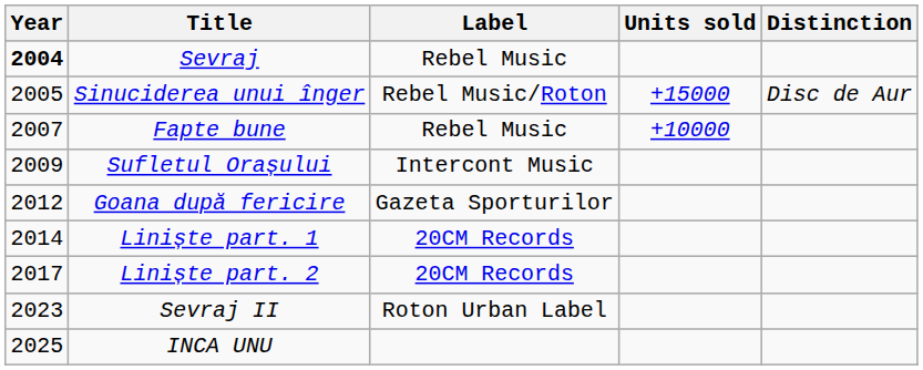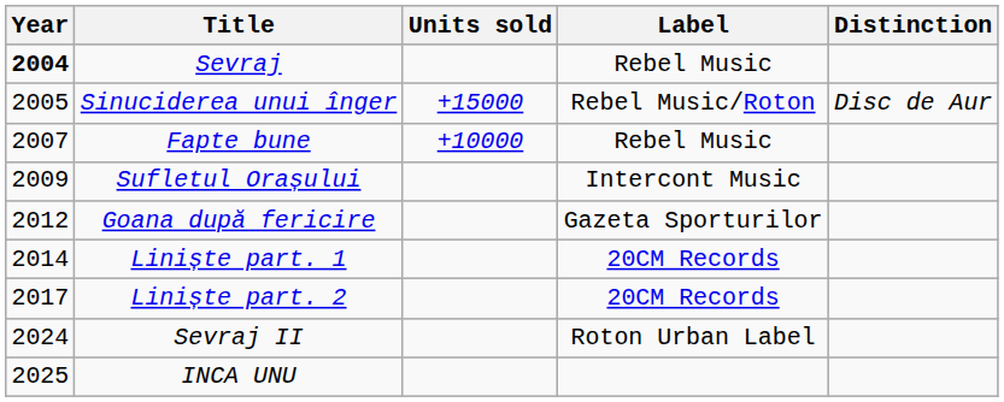columns swapped: Label <-> Units sold
Sevraj II | Year: 2023 -> 2024
